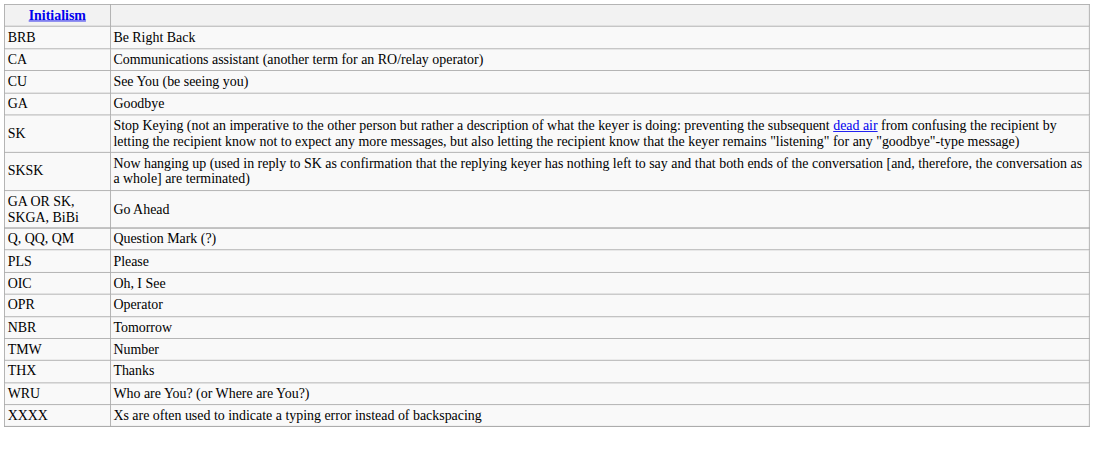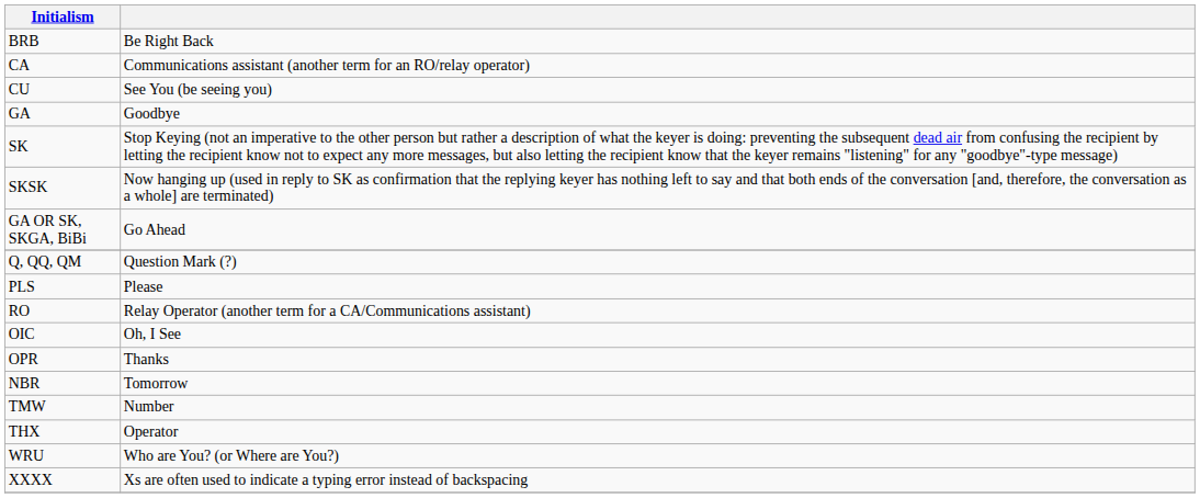+ row: RO | Relay Operator (another term for a CA/Communications assistant)
OPR | column 2: Operator -> Thanks
THX | column 2: Thanks -> Operator
